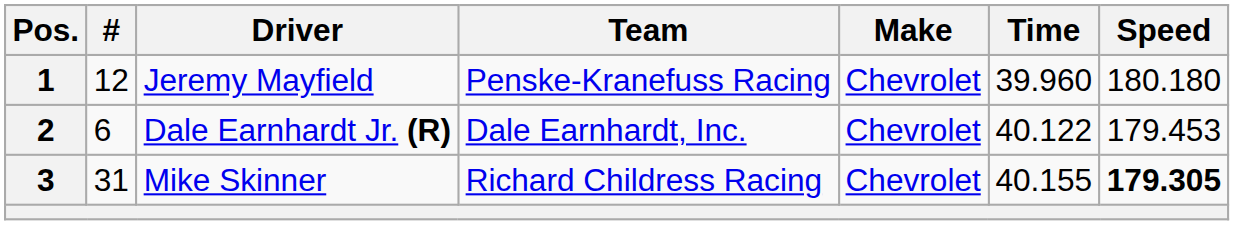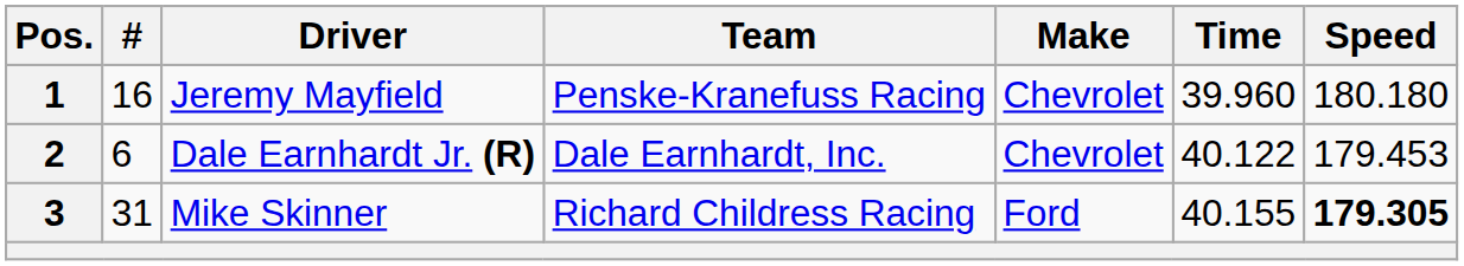1 | #: 12 -> 16
3 | Make: Chevrolet -> Ford
